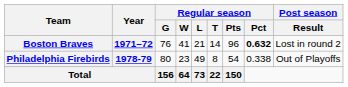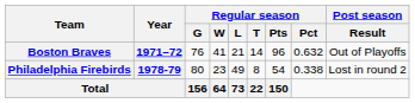Boston Braves | Regular season / Pct: bold -> normal
Boston Braves | Post season / Result: Lost in round 2 -> Out of Playoffs
Philadelphia Firebirds | Post season / Result: Out of Playoffs -> Lost in round 2
